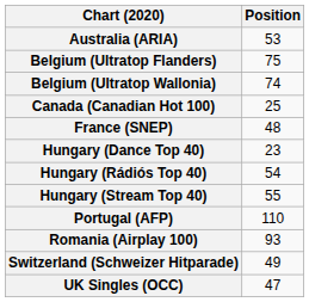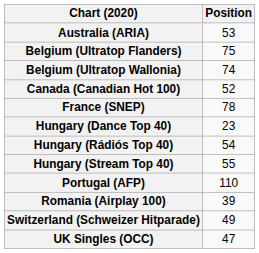Canada (Canadian Hot 100) | Position: 25 -> 52
France (SNEP) | Position: 48 -> 78
Romania (Airplay 100) | Position: 93 -> 39
